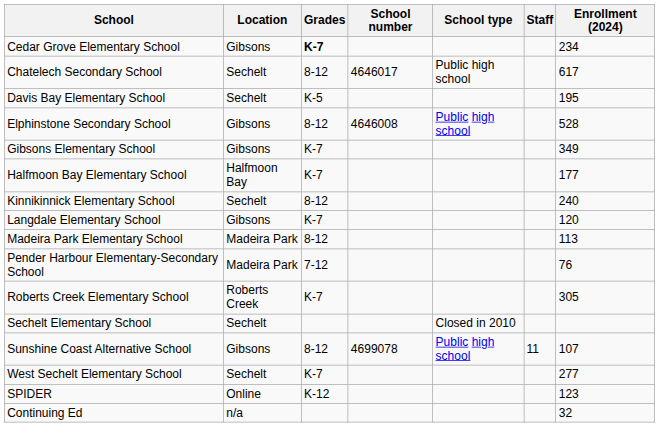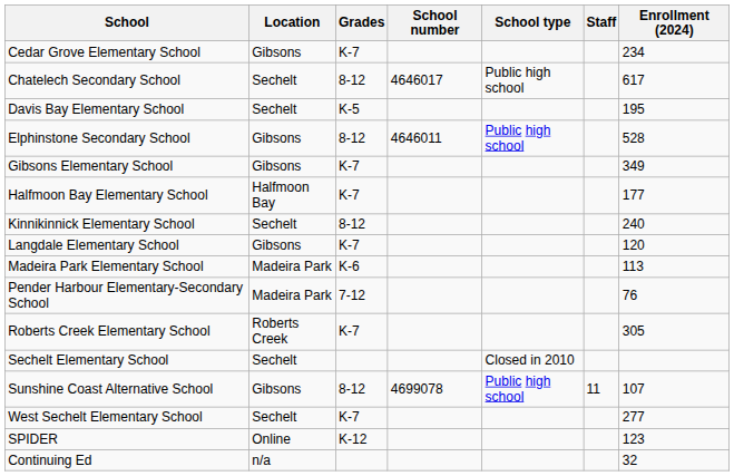Cedar Grove Elementary School | Grades: bold -> normal
Elphinstone Secondary School | School number: 4646008 -> 4646011
Madeira Park Elementary School | Grades: 8-12 -> K-6
